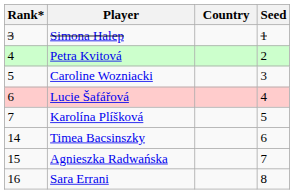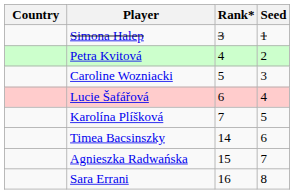columns swapped: Country <-> Rank*
